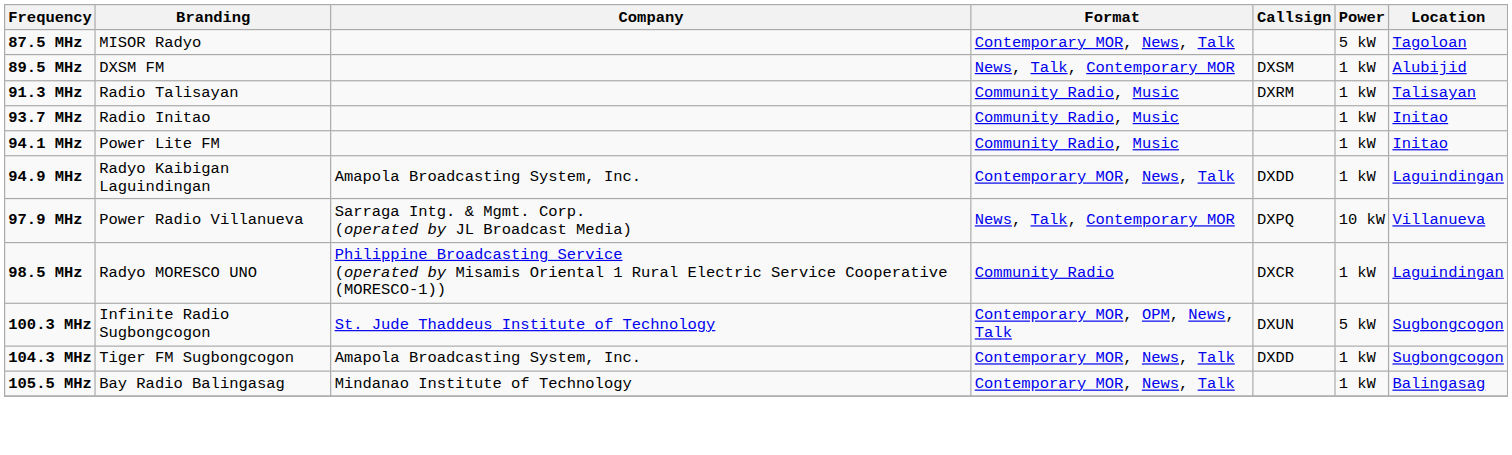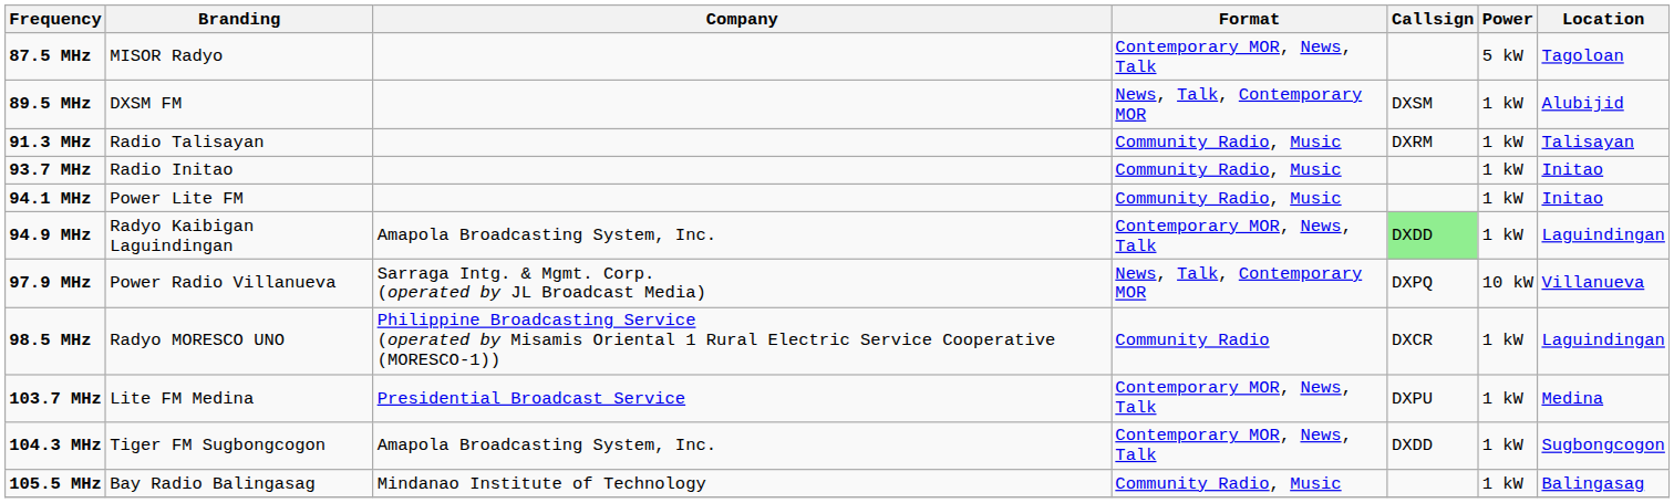94.9 MHz | Callsign: no background -> lightgreen background
- row: 100.3 MHz | Infinite Radio Sugbongcogon | St. Jude Thaddeus Institute of Technology | Contemporary MOR, OPM, News, Talk | DXUN | 5 kW | Sugbongcogon
+ row: 103.7 MHz | Lite FM Medina | Presidential Broadcast Service | Contemporary MOR, News, Talk | DXPU | 1 kW | Medina
105.5 MHz | Format: Contemporary MOR, News, Talk -> Community Radio, Music
